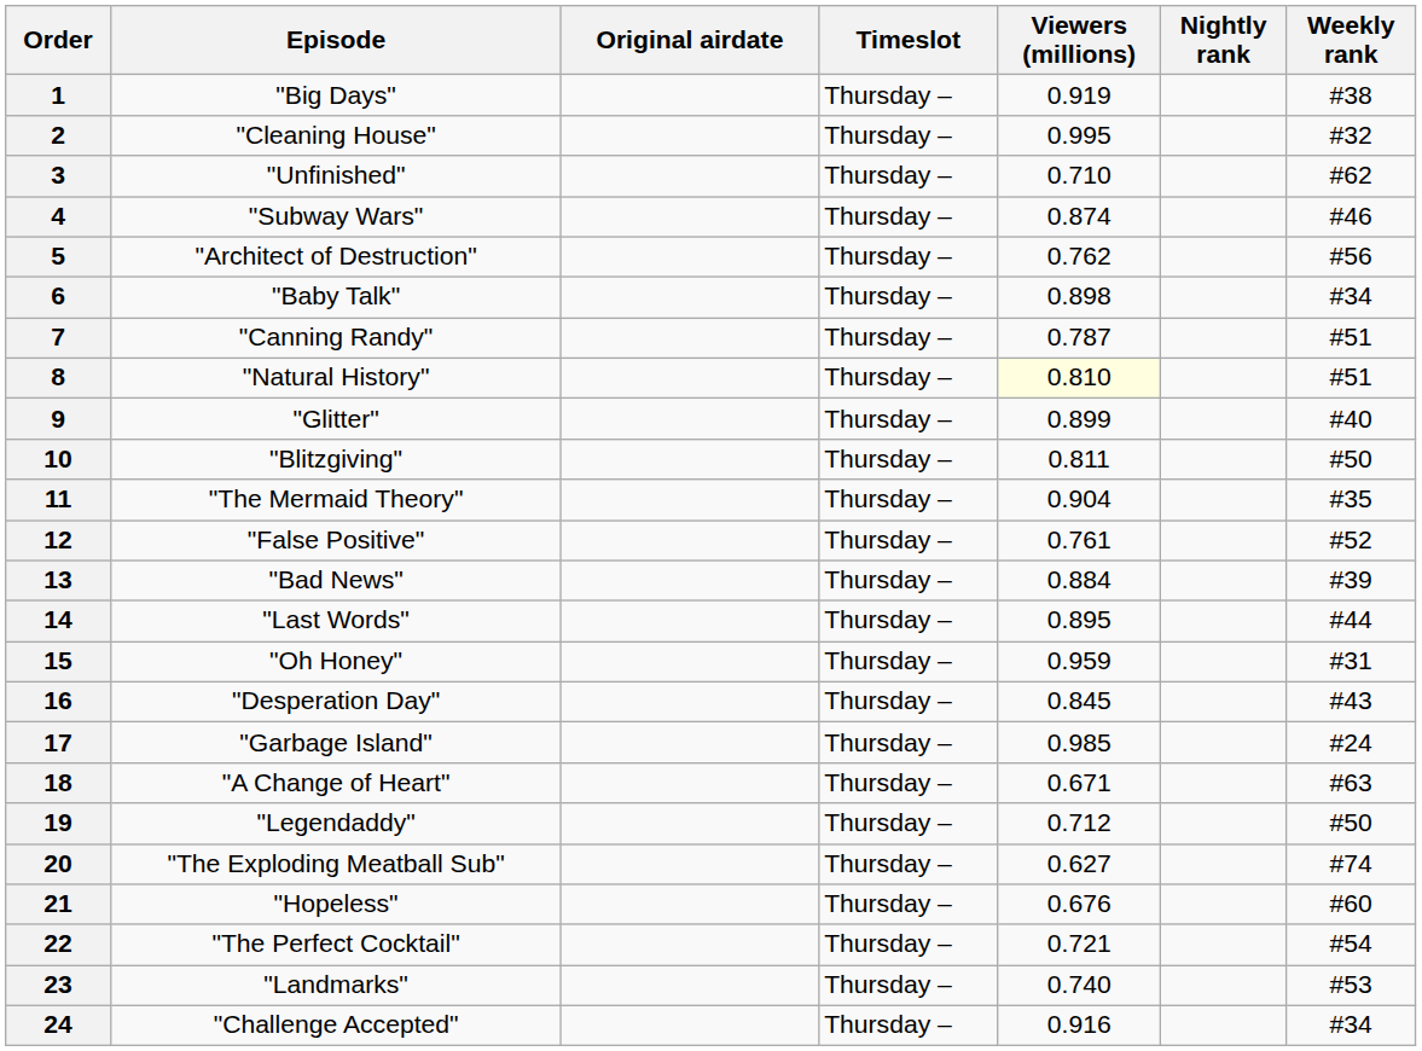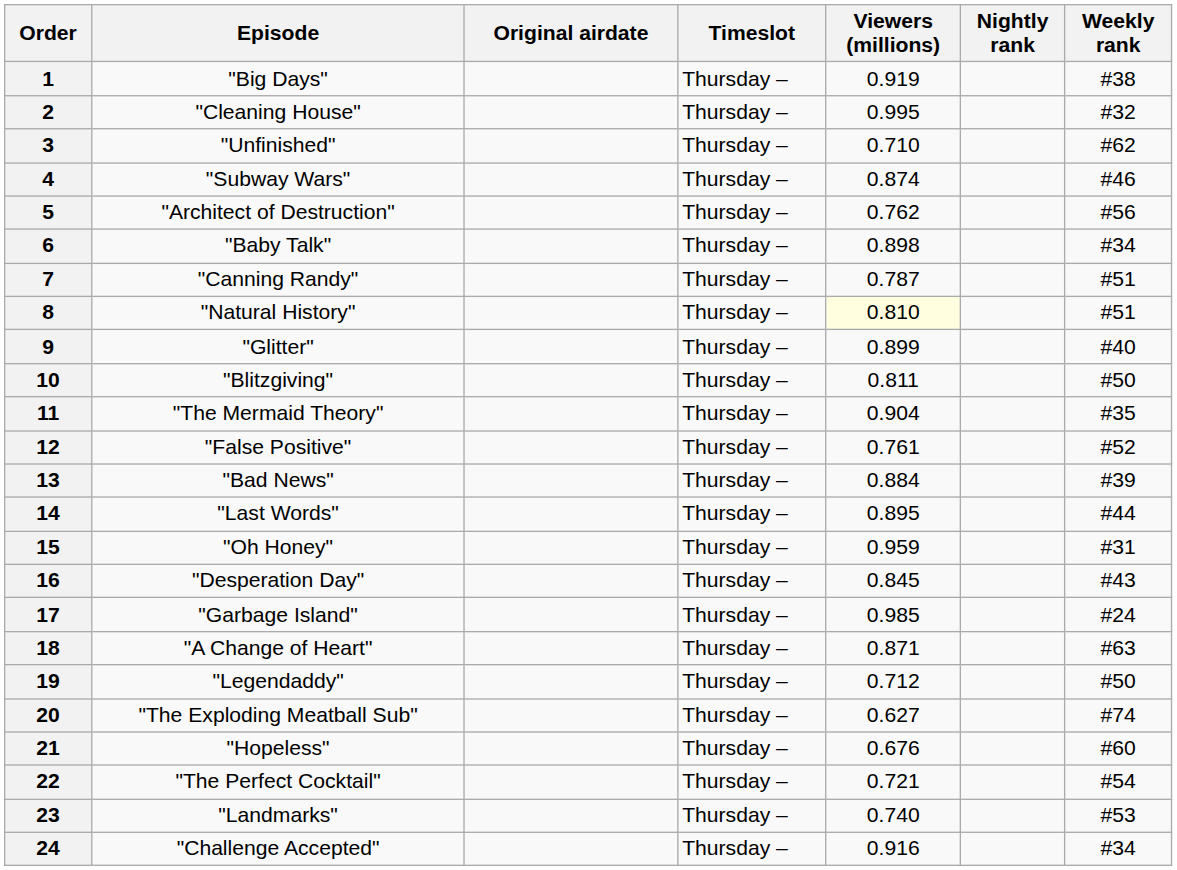18 | Viewers (millions): 0.671 -> 0.871
